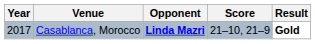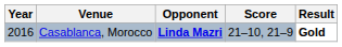Casablanca, Morocco | Year: 2017 -> 2016
